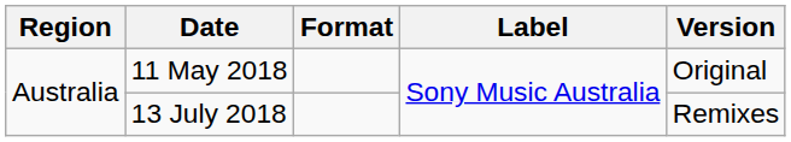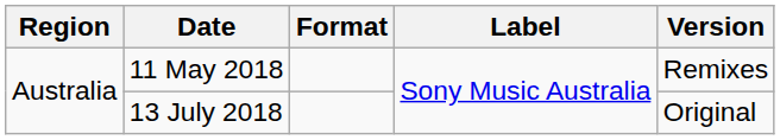11 May 2018 | Version: Original -> Remixes
13 July 2018 | Version: Remixes -> Original
